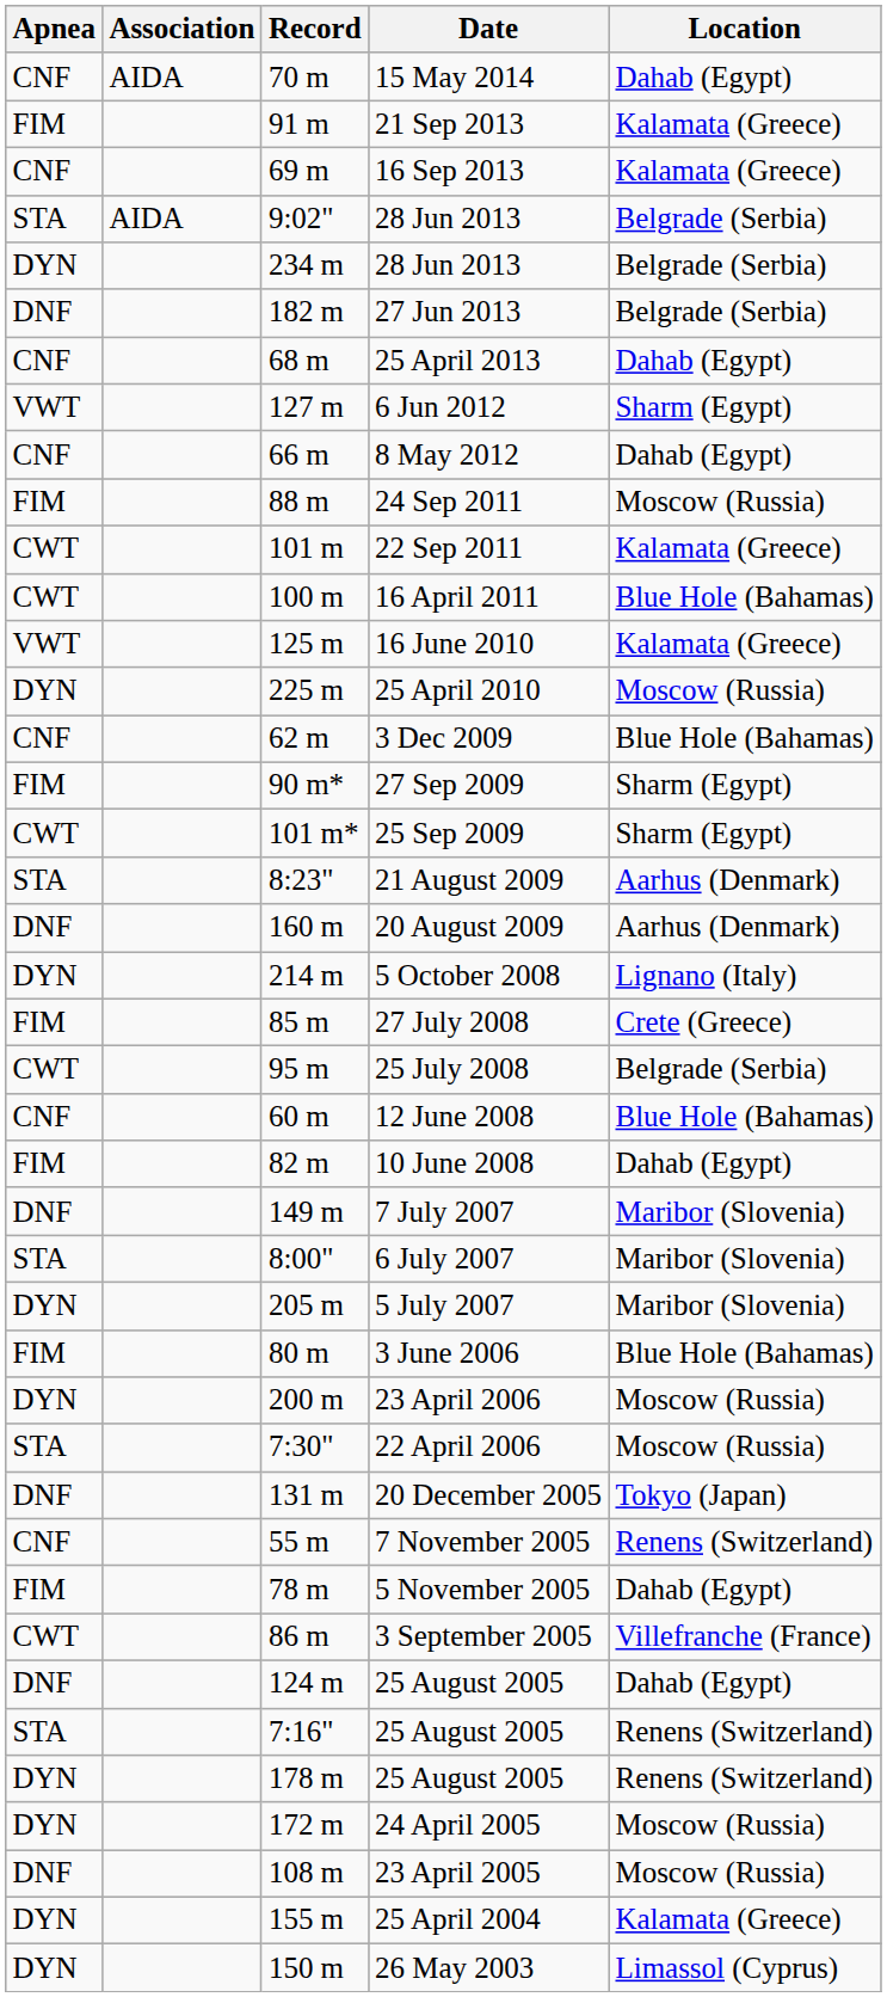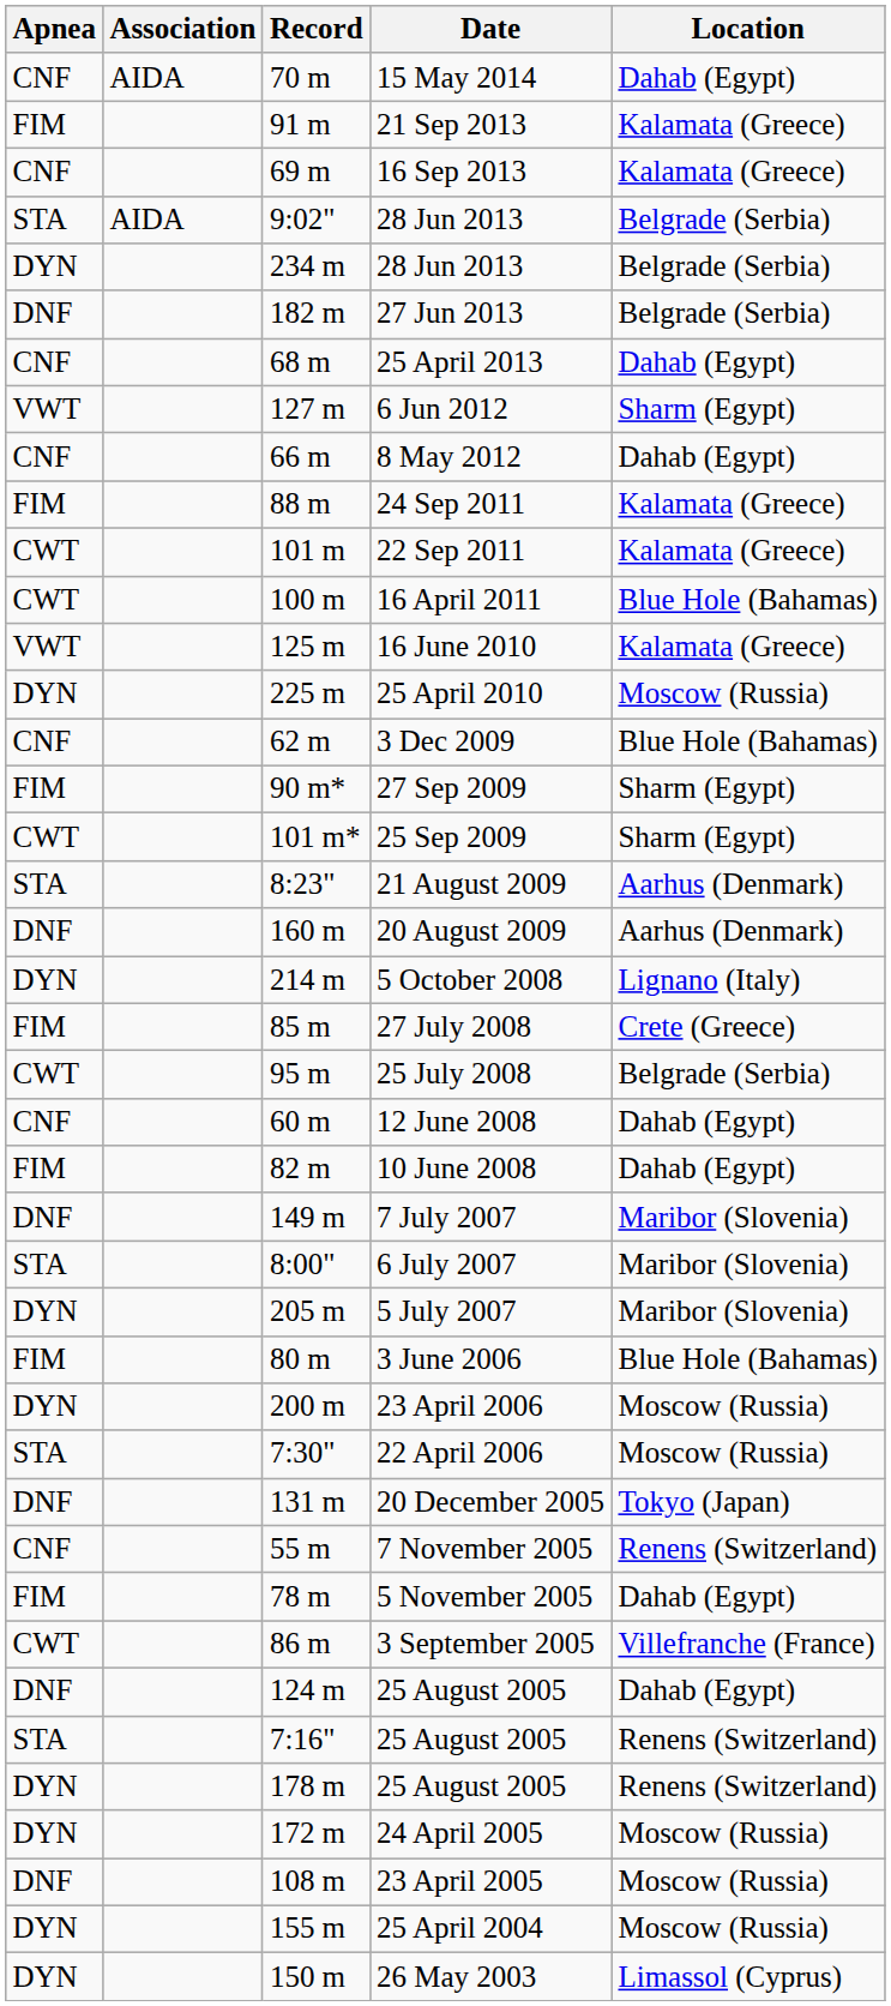24 Sep 2011 | Location: Moscow (Russia) -> Kalamata (Greece)
12 June 2008 | Location: Blue Hole (Bahamas) -> Dahab (Egypt)
25 April 2004 | Location: Kalamata (Greece) -> Moscow (Russia)
